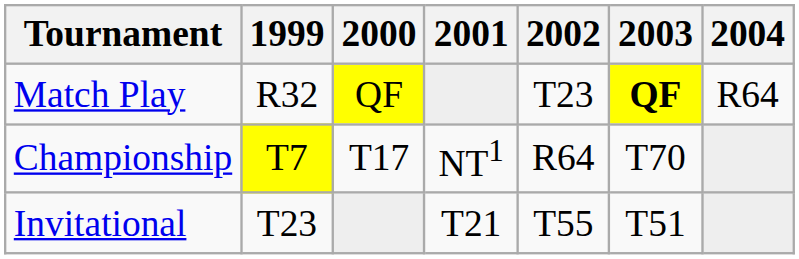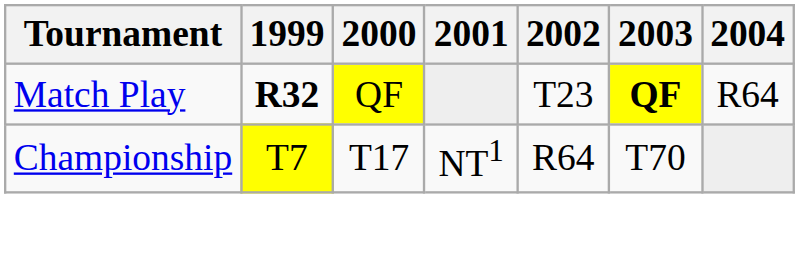Match Play | 1999: normal -> bold
- row: Invitational | T23 | T21 | T55 | T51
